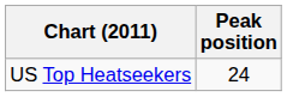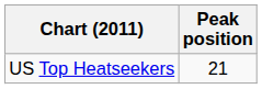US Top Heatseekers | Peak position: 24 -> 21
